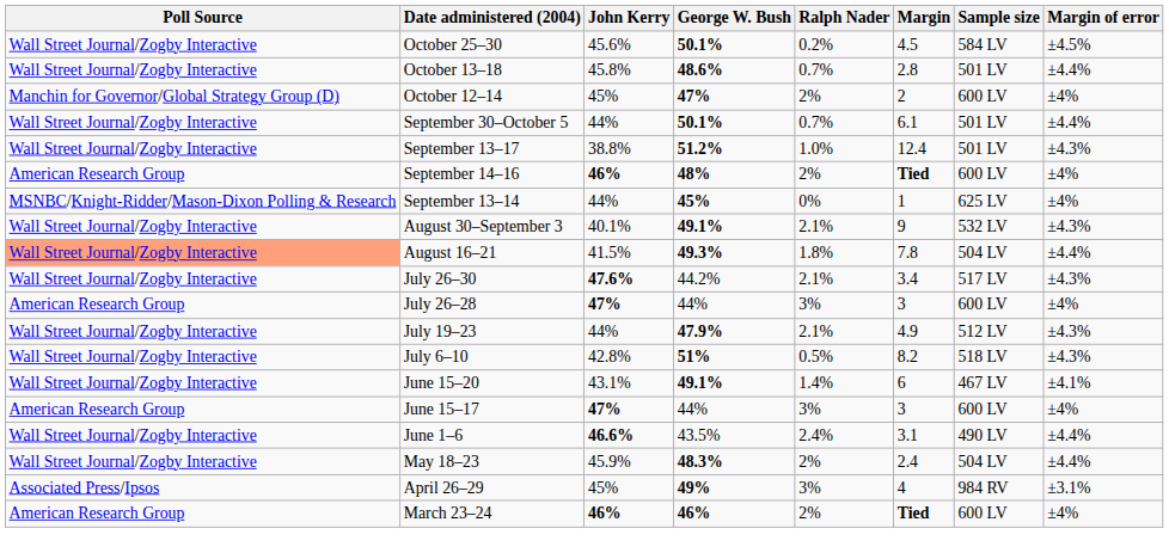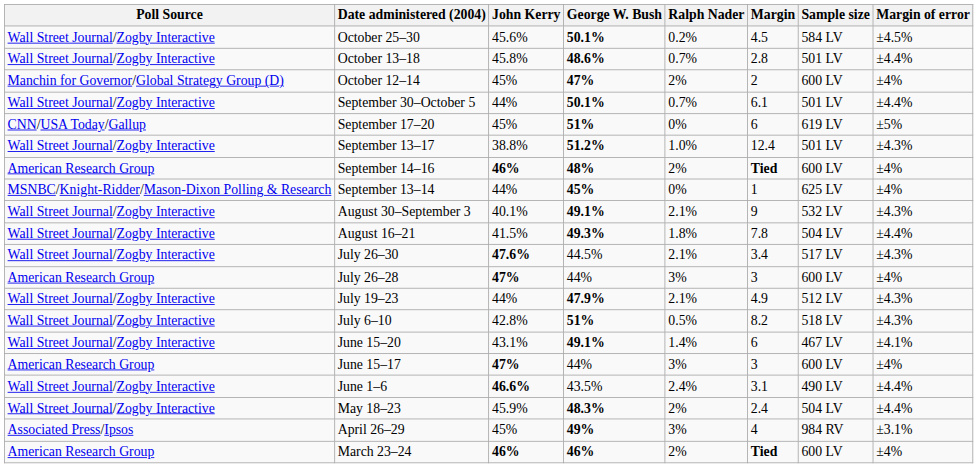+ row: CNN/USA Today/Gallup | September 17–20 | 45% | 51% | 0% | 6 | 619 LV | ±5%
August 16–21 | Poll Source: lightsalmon background -> no background
July 26–30 | George W. Bush: 44.2% -> 44.5%
